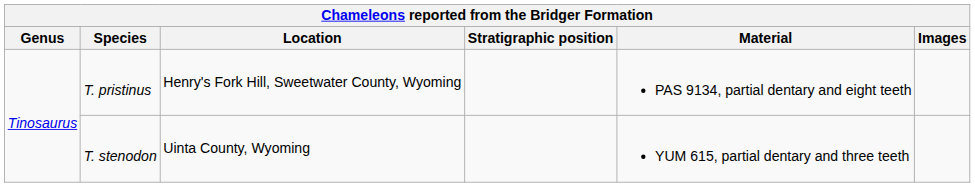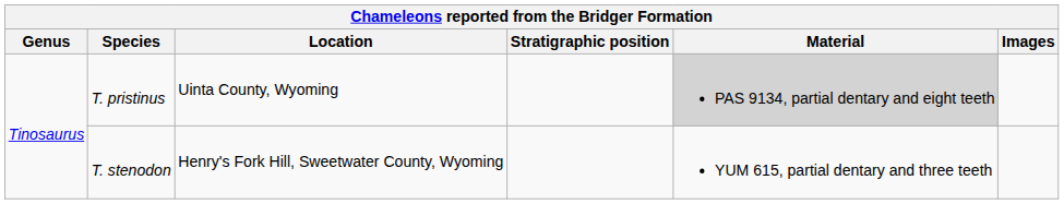T. pristinus | Location: Henry's Fork Hill, Sweetwater County, Wyoming -> Uinta County, Wyoming
T. pristinus | Material: no background -> lightgrey background
T. stenodon | Location: Uinta County, Wyoming -> Henry's Fork Hill, Sweetwater County, Wyoming
